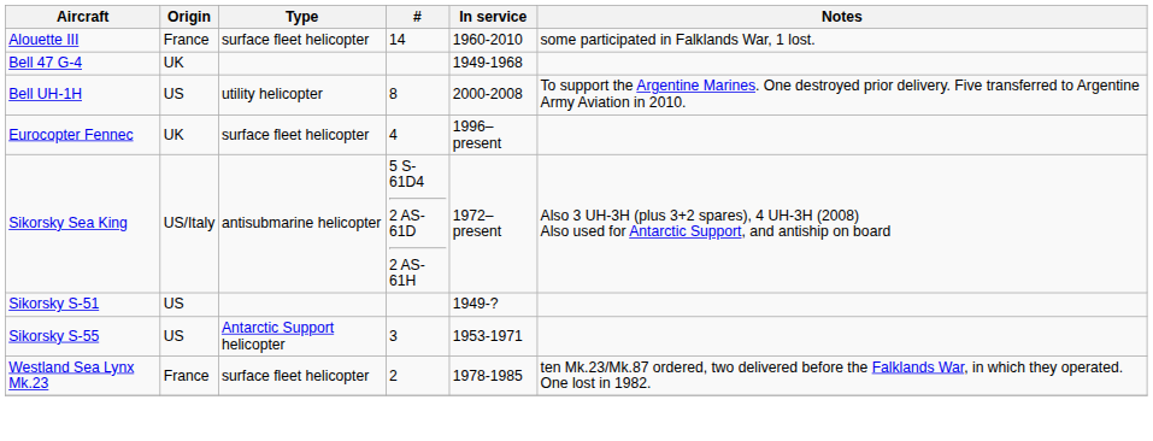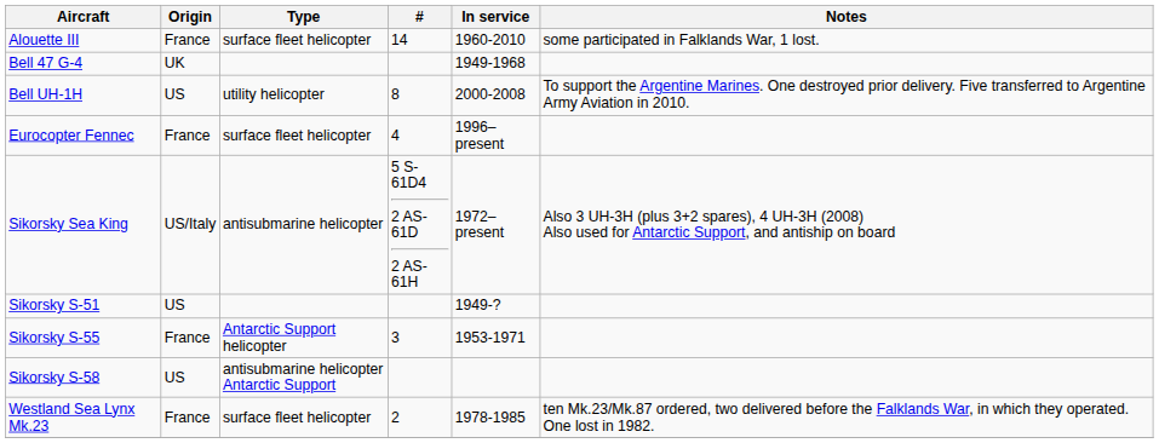Eurocopter Fennec | Origin: UK -> France
Sikorsky S-55 | Origin: US -> France
+ row: Sikorsky S-58 | US | antisubmarine helicopter Antarctic Support
